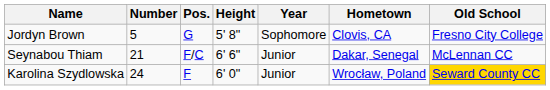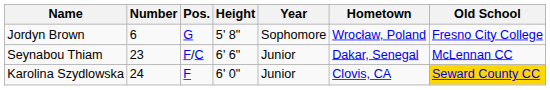Jordyn Brown | Number: 5 -> 6
Jordyn Brown | Hometown: Clovis, CA -> Wrocław, Poland
Seynabou Thiam | Number: 21 -> 23
Karolina Szydlowska | Hometown: Wrocław, Poland -> Clovis, CA
